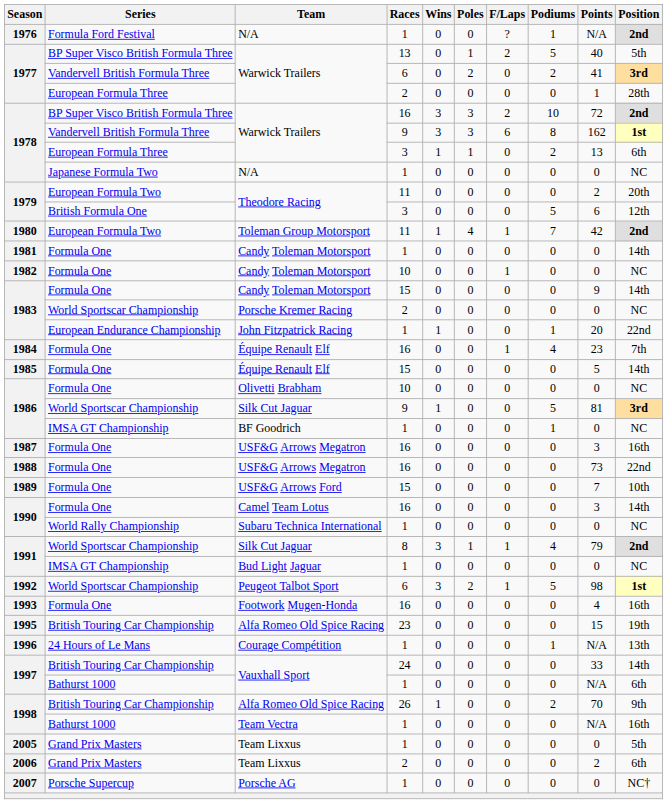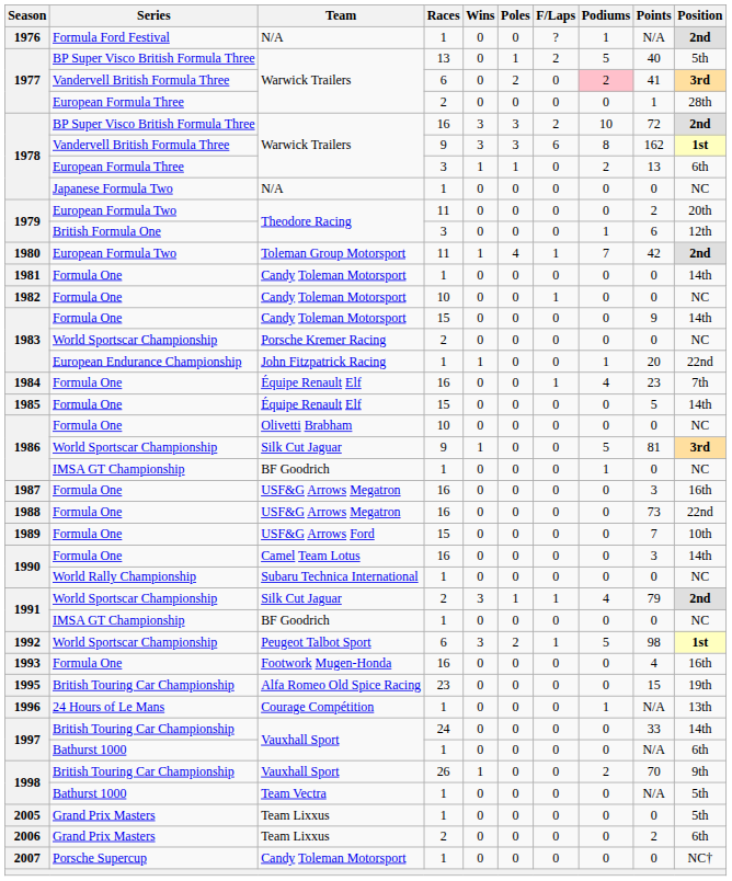1977 / Vandervell British Formula Three | Podiums: no background -> pink background
1979 / British Formula One | Podiums: 5 -> 1
1991 / World Sportscar Championship | Races: 8 -> 2
1991 / IMSA GT Championship | Team: Bud Light Jaguar -> BF Goodrich
1998 / British Touring Car Championship | Team: Alfa Romeo Old Spice Racing -> Vauxhall Sport
1998 / Bathurst 1000 | Position: 16th -> 5th
2007 | Team: Porsche AG -> Candy Toleman Motorsport
